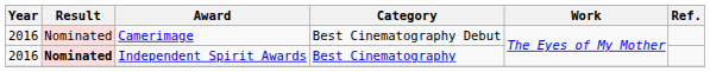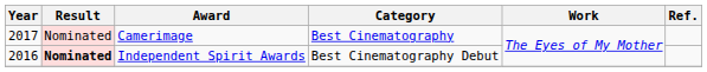Camerimage | Year: 2016 -> 2017
Camerimage | Category: Best Cinematography Debut -> Best Cinematography
Independent Spirit Awards | Category: Best Cinematography -> Best Cinematography Debut
